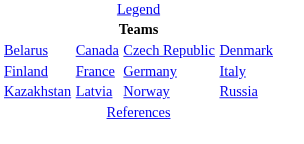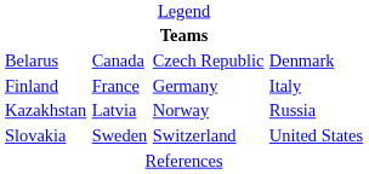+ row: Slovakia | Sweden | Switzerland | United States
